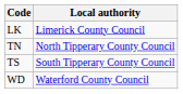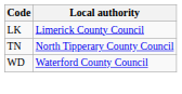- row: TS | South Tipperary County Council
